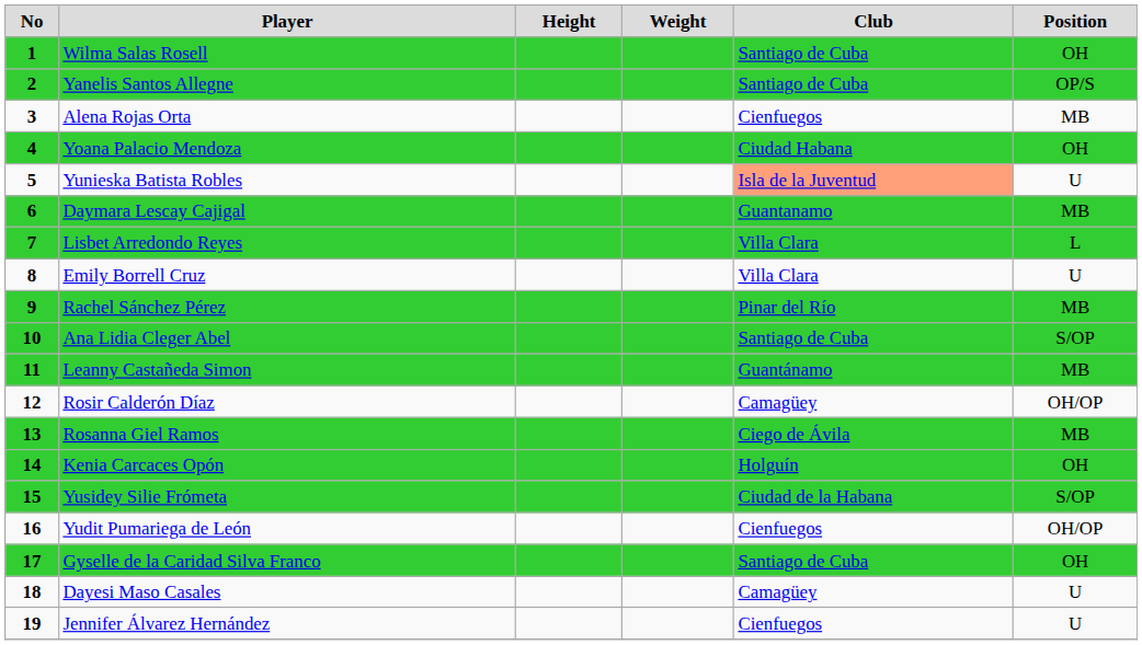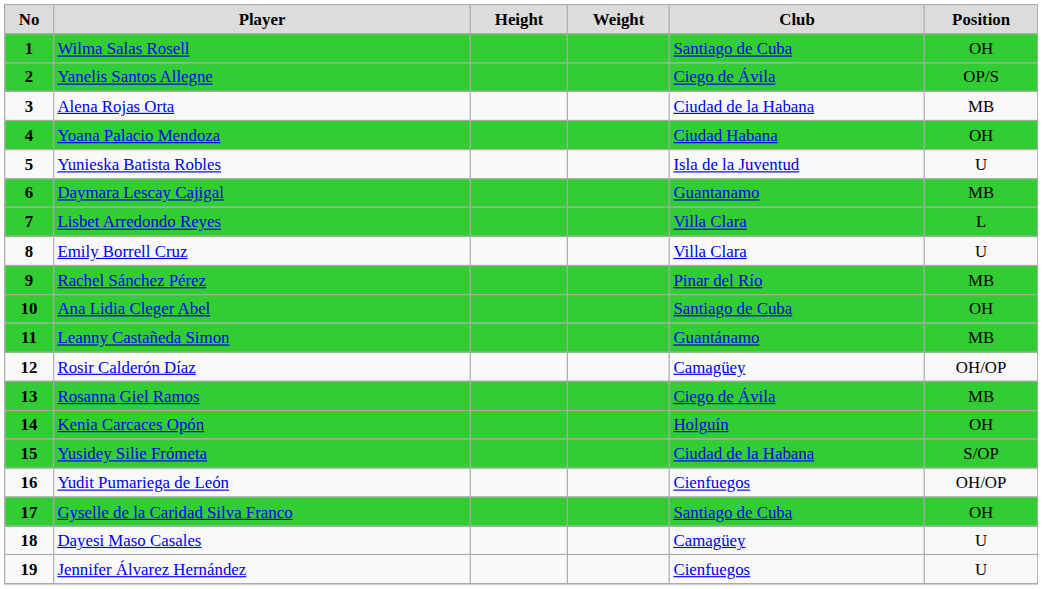Yanelis Santos Allegne | Club: Santiago de Cuba -> Ciego de Ávila
Alena Rojas Orta | Club: Cienfuegos -> Ciudad de la Habana
Yunieska Batista Robles | Club: lightsalmon background -> no background
Ana Lidia Cleger Abel | Position: S/OP -> OH
